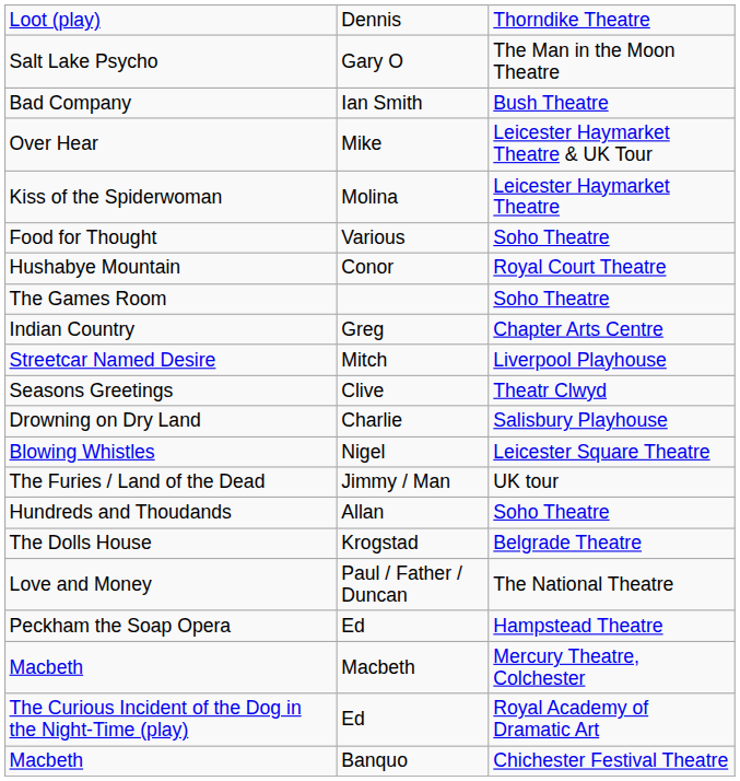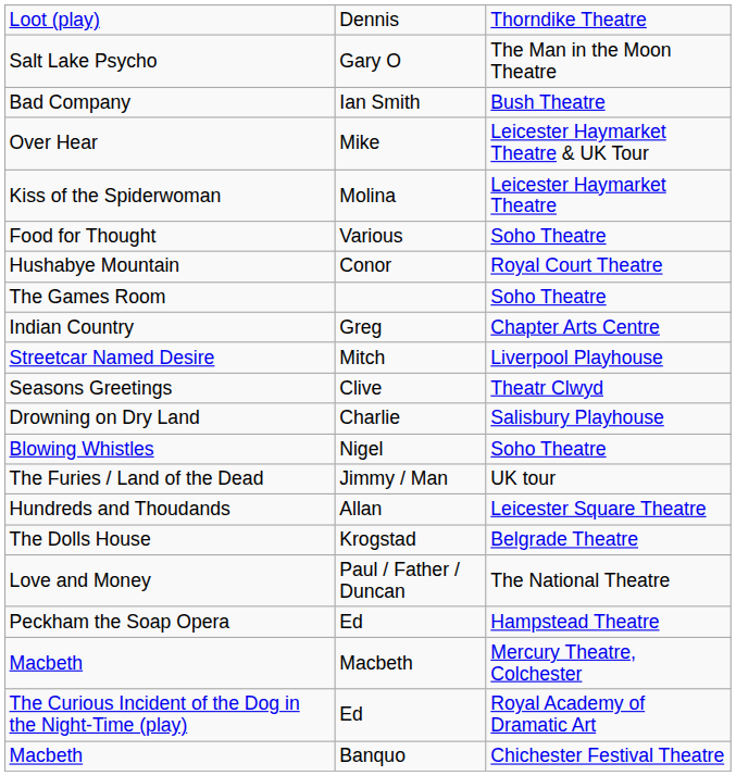Blowing Whistles | column 3: Leicester Square Theatre -> Soho Theatre
Hundreds and Thoudands | column 3: Soho Theatre -> Leicester Square Theatre
